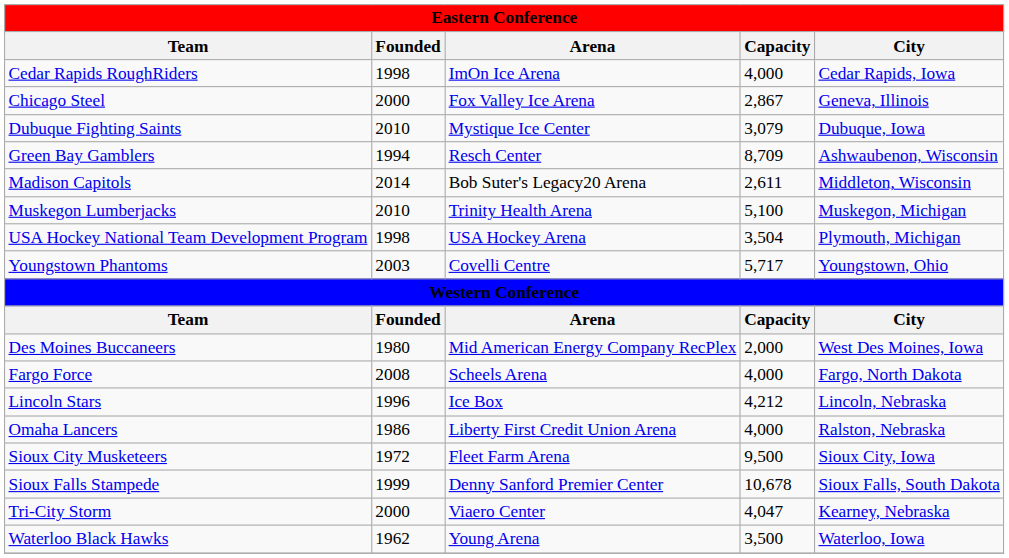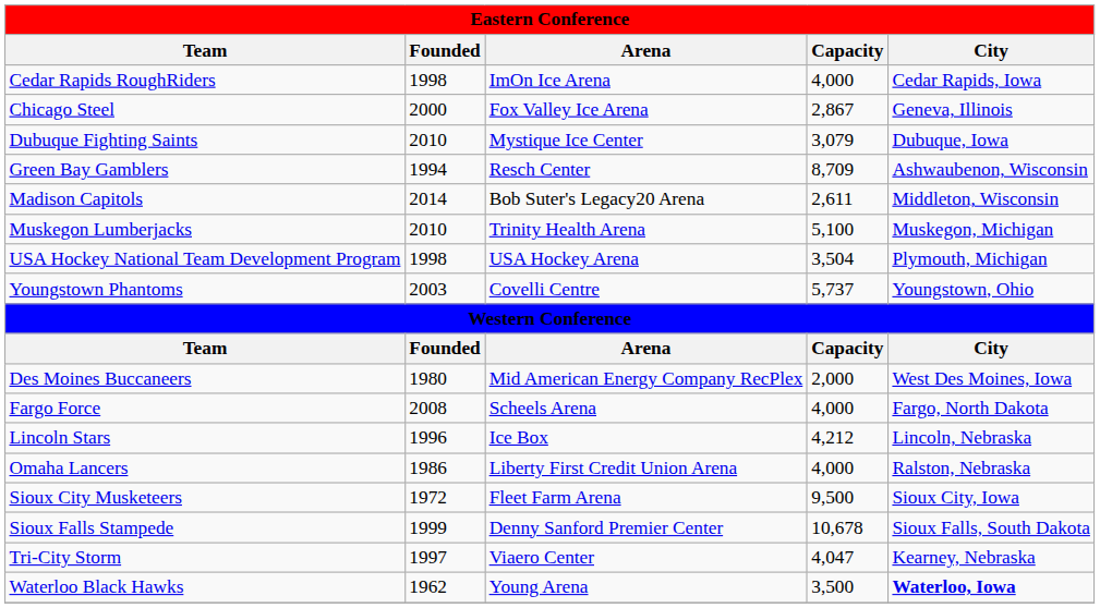Youngstown Phantoms | Capacity: 5,717 -> 5,737
Tri-City Storm | Founded: 2000 -> 1997
Waterloo Black Hawks | City: normal -> bold
